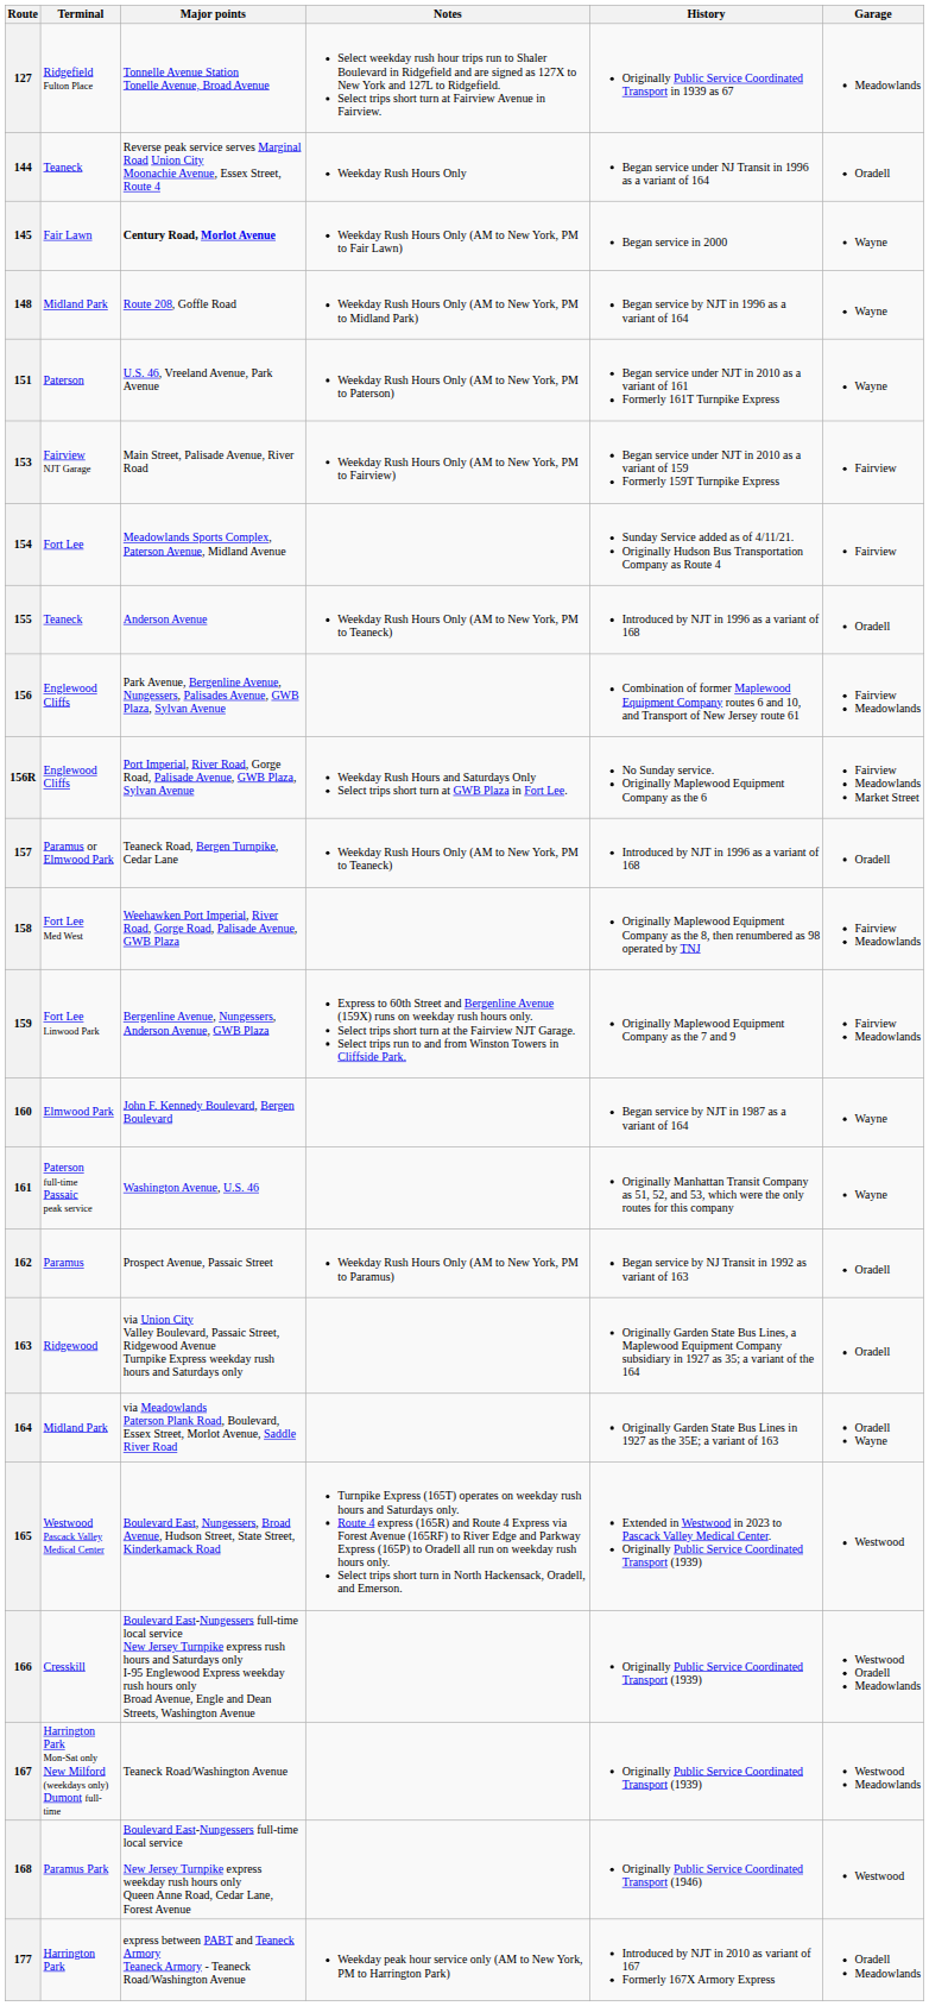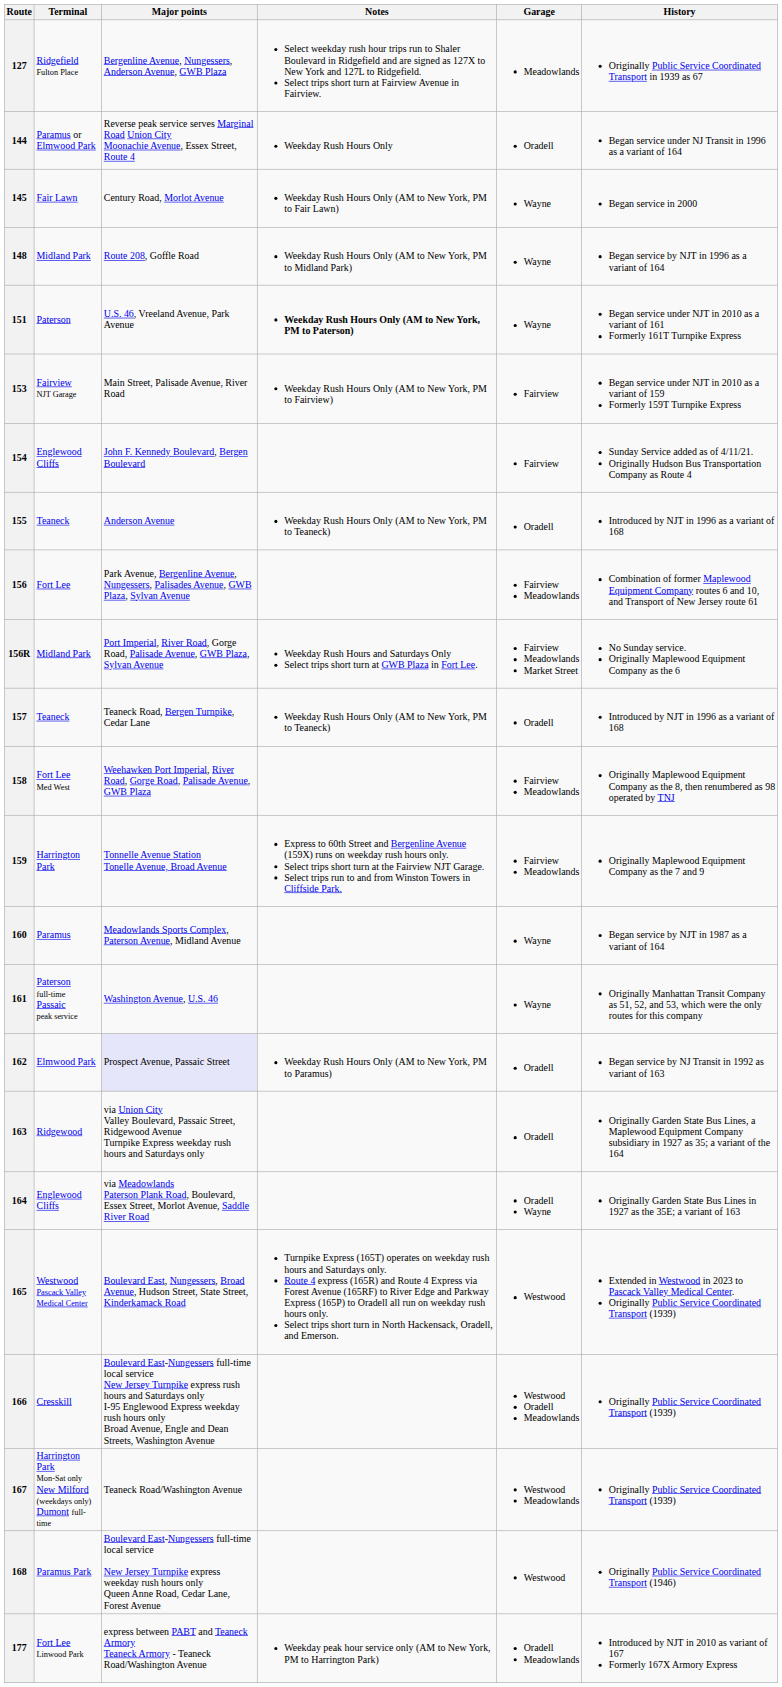columns swapped: History <-> Garage
127 | Major points: Tonnelle Avenue Station Tonelle Avenue, Broad Avenue -> Bergenline Avenue, Nungessers, Anderson Avenue, GWB Plaza
144 | Terminal: Teaneck -> Paramus or Elmwood Park
145 | Major points: bold -> normal
151 | Notes: normal -> bold
154 | Terminal: Fort Lee -> Englewood Cliffs
154 | Major points: Meadowlands Sports Complex, Paterson Avenue, Midland Avenue -> John F. Kennedy Boulevard, Bergen Boulevard
156 | Terminal: Englewood Cliffs -> Fort Lee
156R | Terminal: Englewood Cliffs -> Midland Park
157 | Terminal: Paramus or Elmwood Park -> Teaneck
159 | Terminal: Fort Lee Linwood Park -> Harrington Park
159 | Major points: Bergenline Avenue, Nungessers, Anderson Avenue, GWB Plaza -> Tonnelle Avenue Station Tonelle Avenue, Broad Avenue
160 | Terminal: Elmwood Park -> Paramus
160 | Major points: John F. Kennedy Boulevard, Bergen Boulevard -> Meadowlands Sports Complex, Paterson Avenue, Midland Avenue
162 | Terminal: Paramus -> Elmwood Park
162 | Major points: no background -> lavender background
164 | Terminal: Midland Park -> Englewood Cliffs
177 | Terminal: Harrington Park -> Fort Lee Linwood Park
